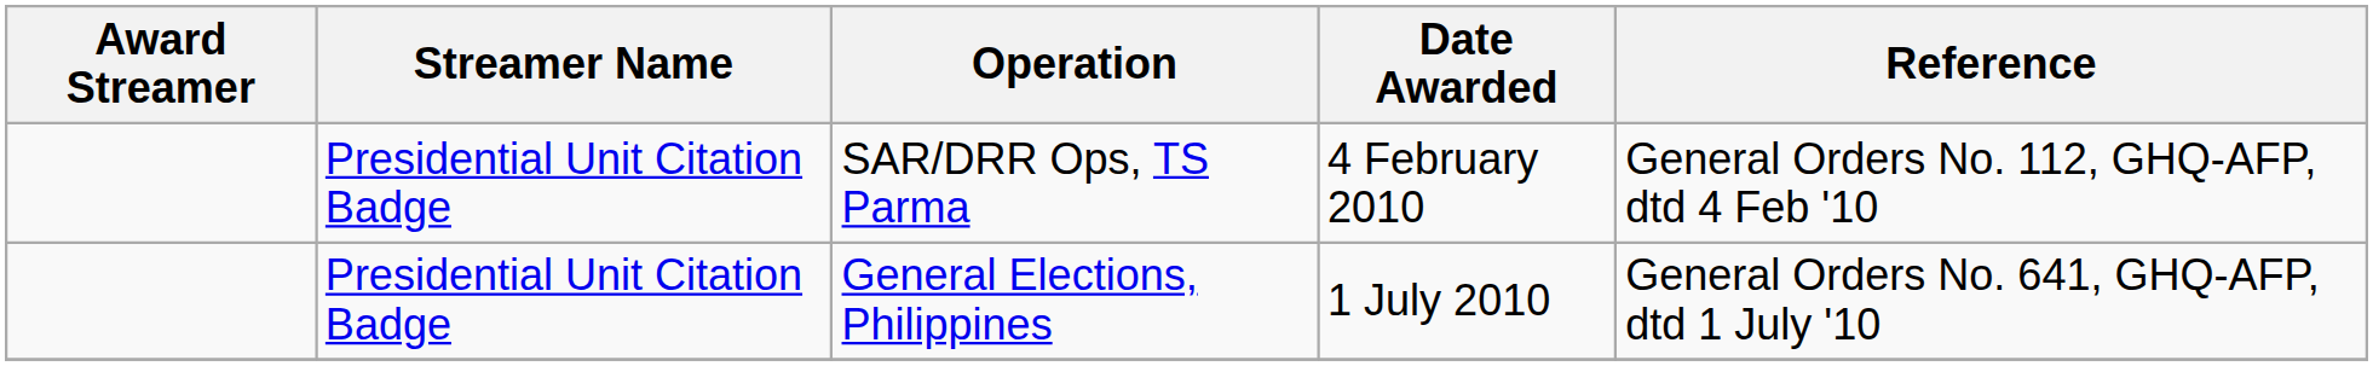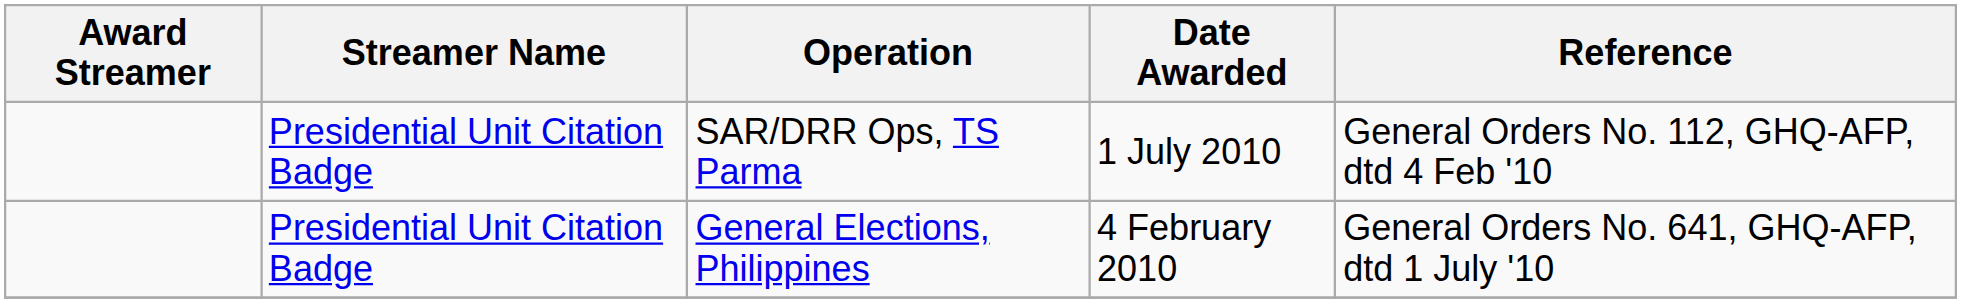SAR/DRR Ops, TS Parma | Date Awarded: 4 February 2010 -> 1 July 2010
General Elections, Philippines | Date Awarded: 1 July 2010 -> 4 February 2010
